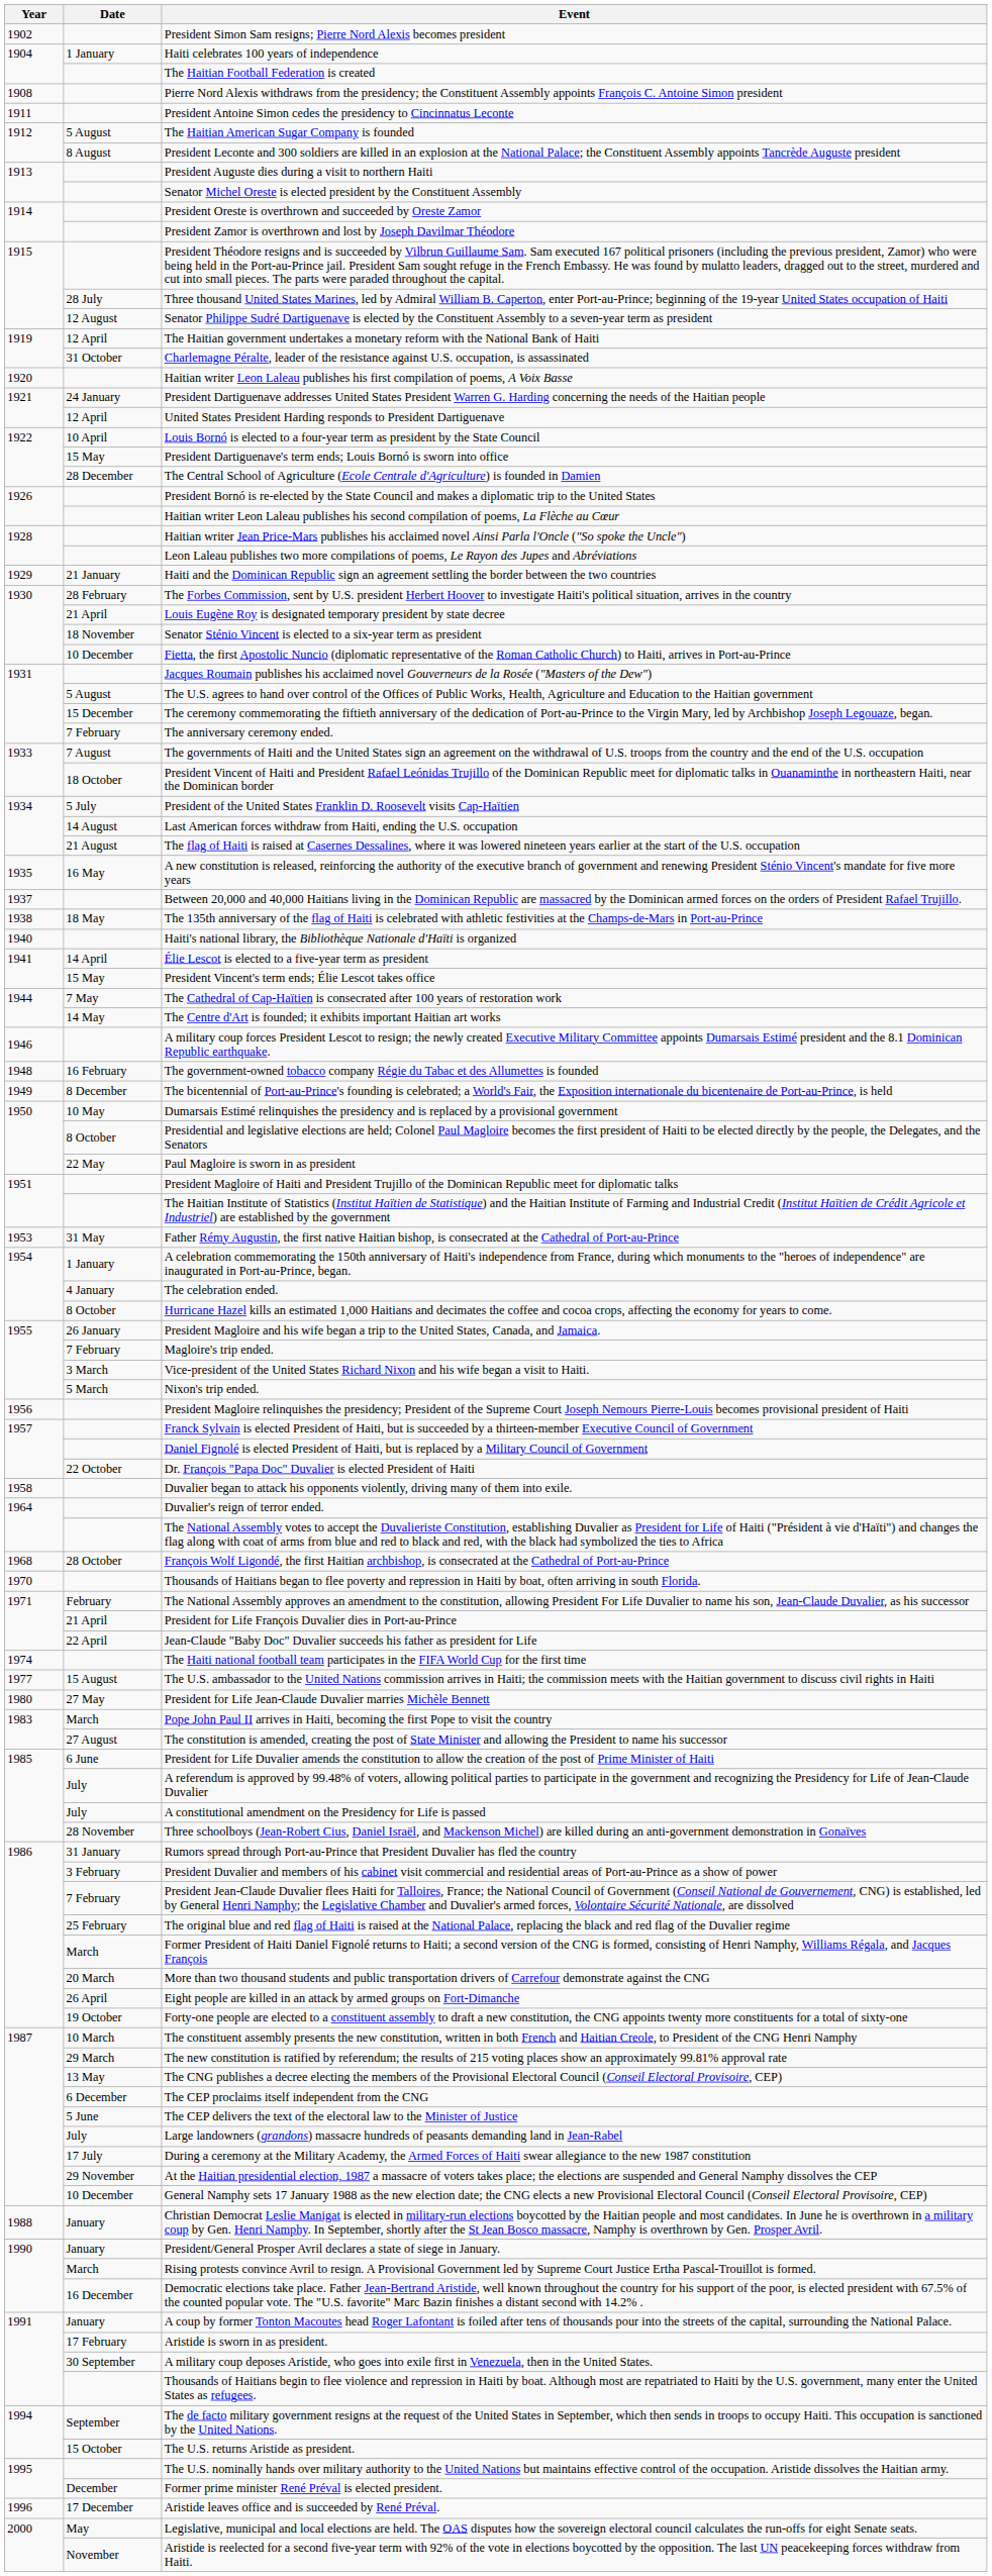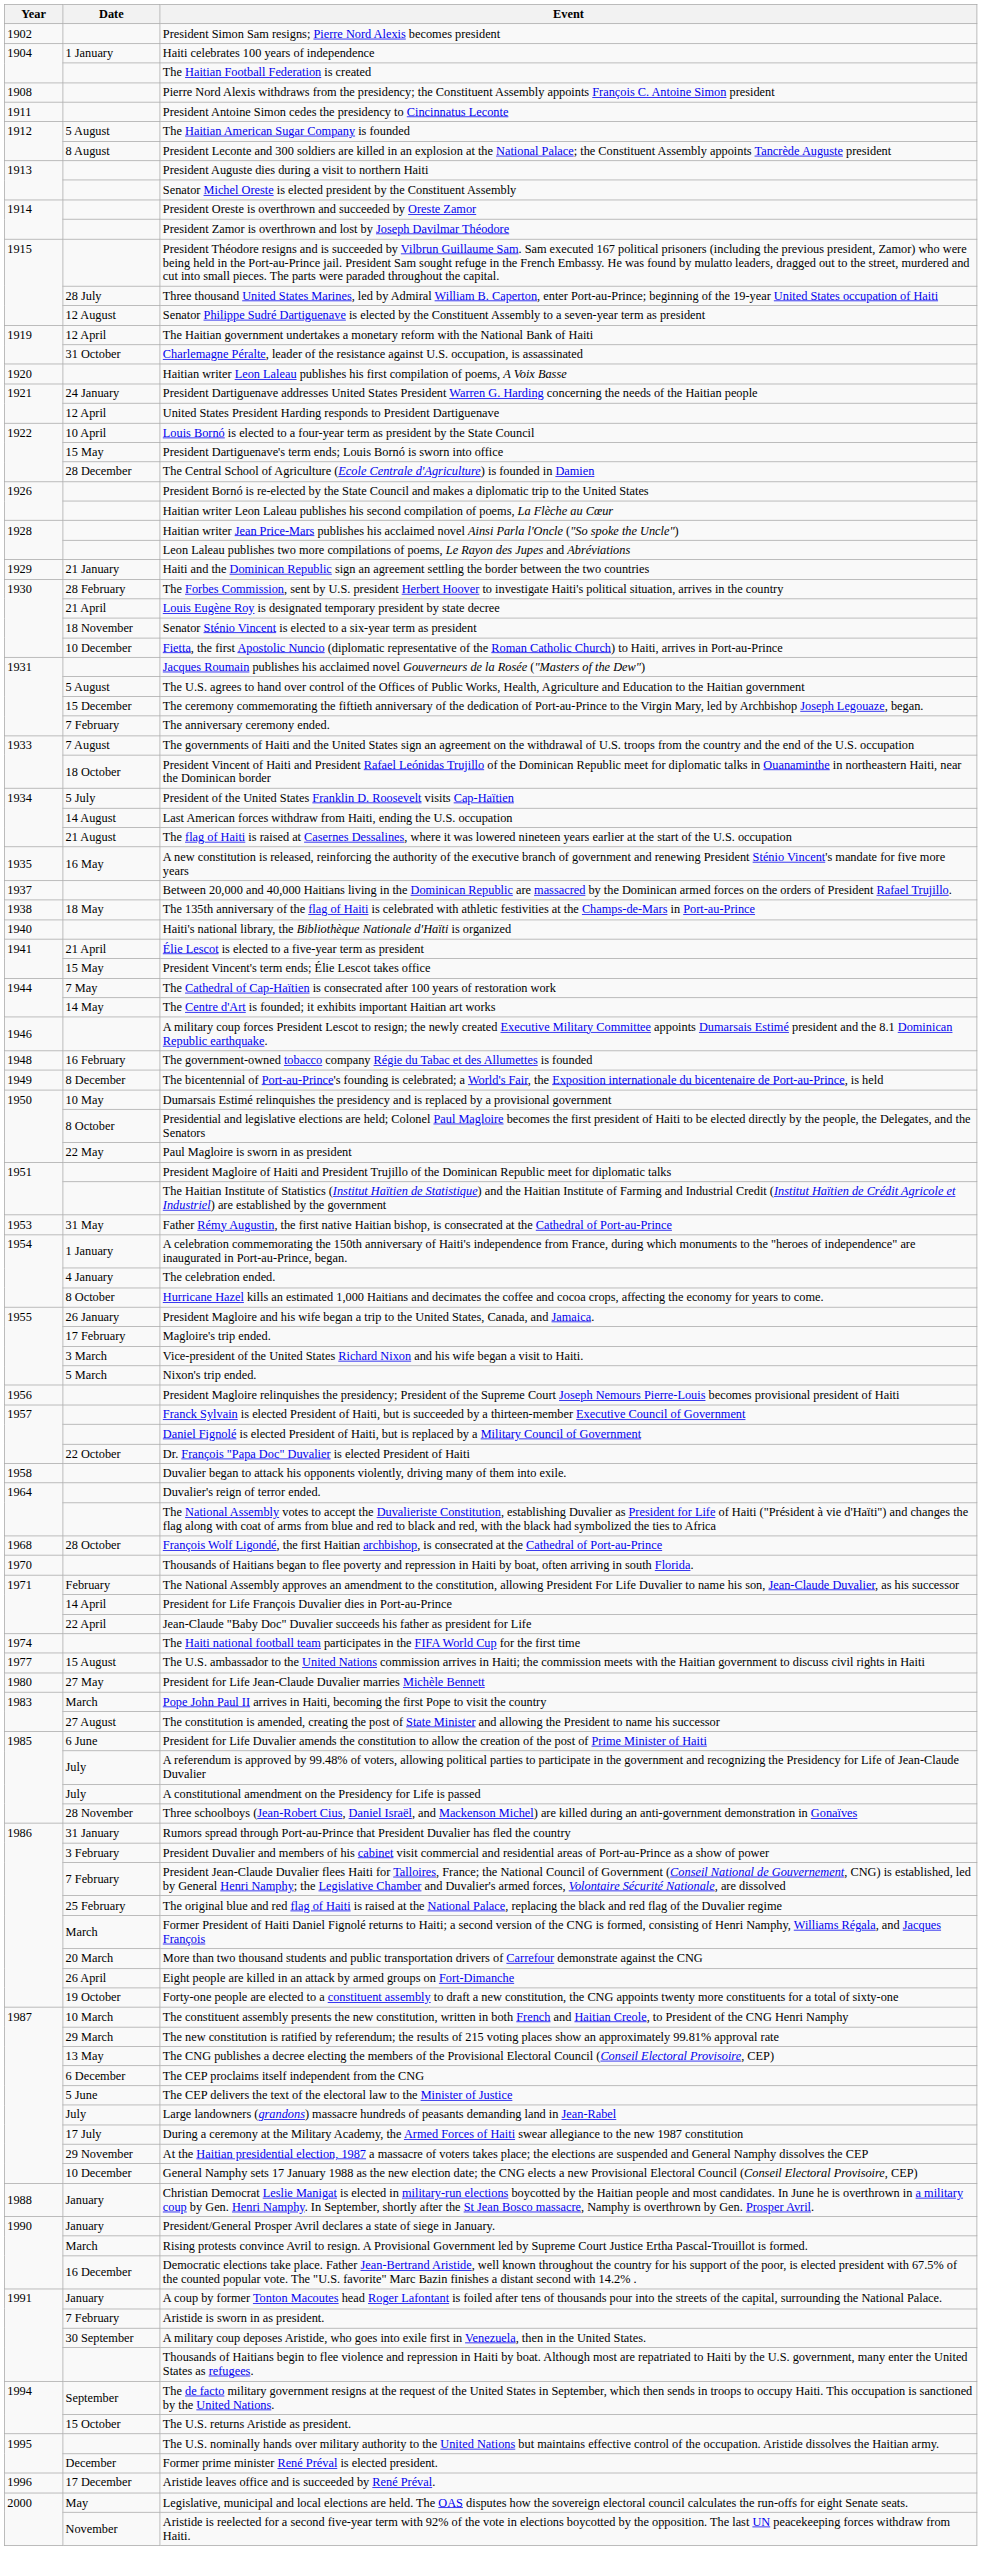Élie Lescot is elected to a five-year term as president | Date: 14 April -> 21 April
Magloire's trip ended. | Date: 7 February -> 17 February
President for Life François Duvalier dies in Port-au-Prince | Date: 21 April -> 14 April
Aristide is sworn in as president. | Date: 17 February -> 7 February
